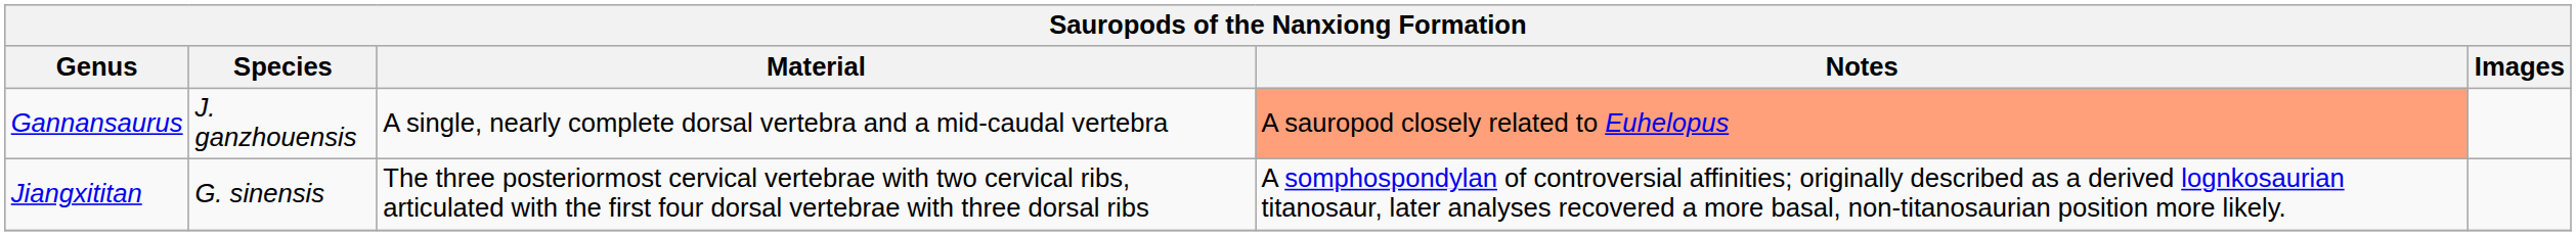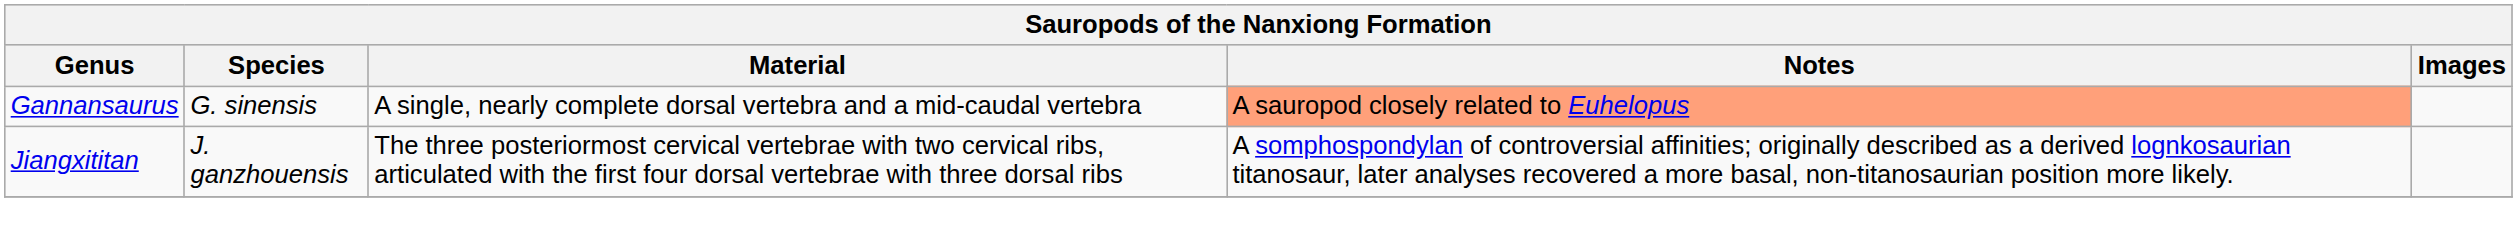Gannansaurus | Species: J. ganzhouensis -> G. sinensis
Jiangxititan | Species: G. sinensis -> J. ganzhouensis
